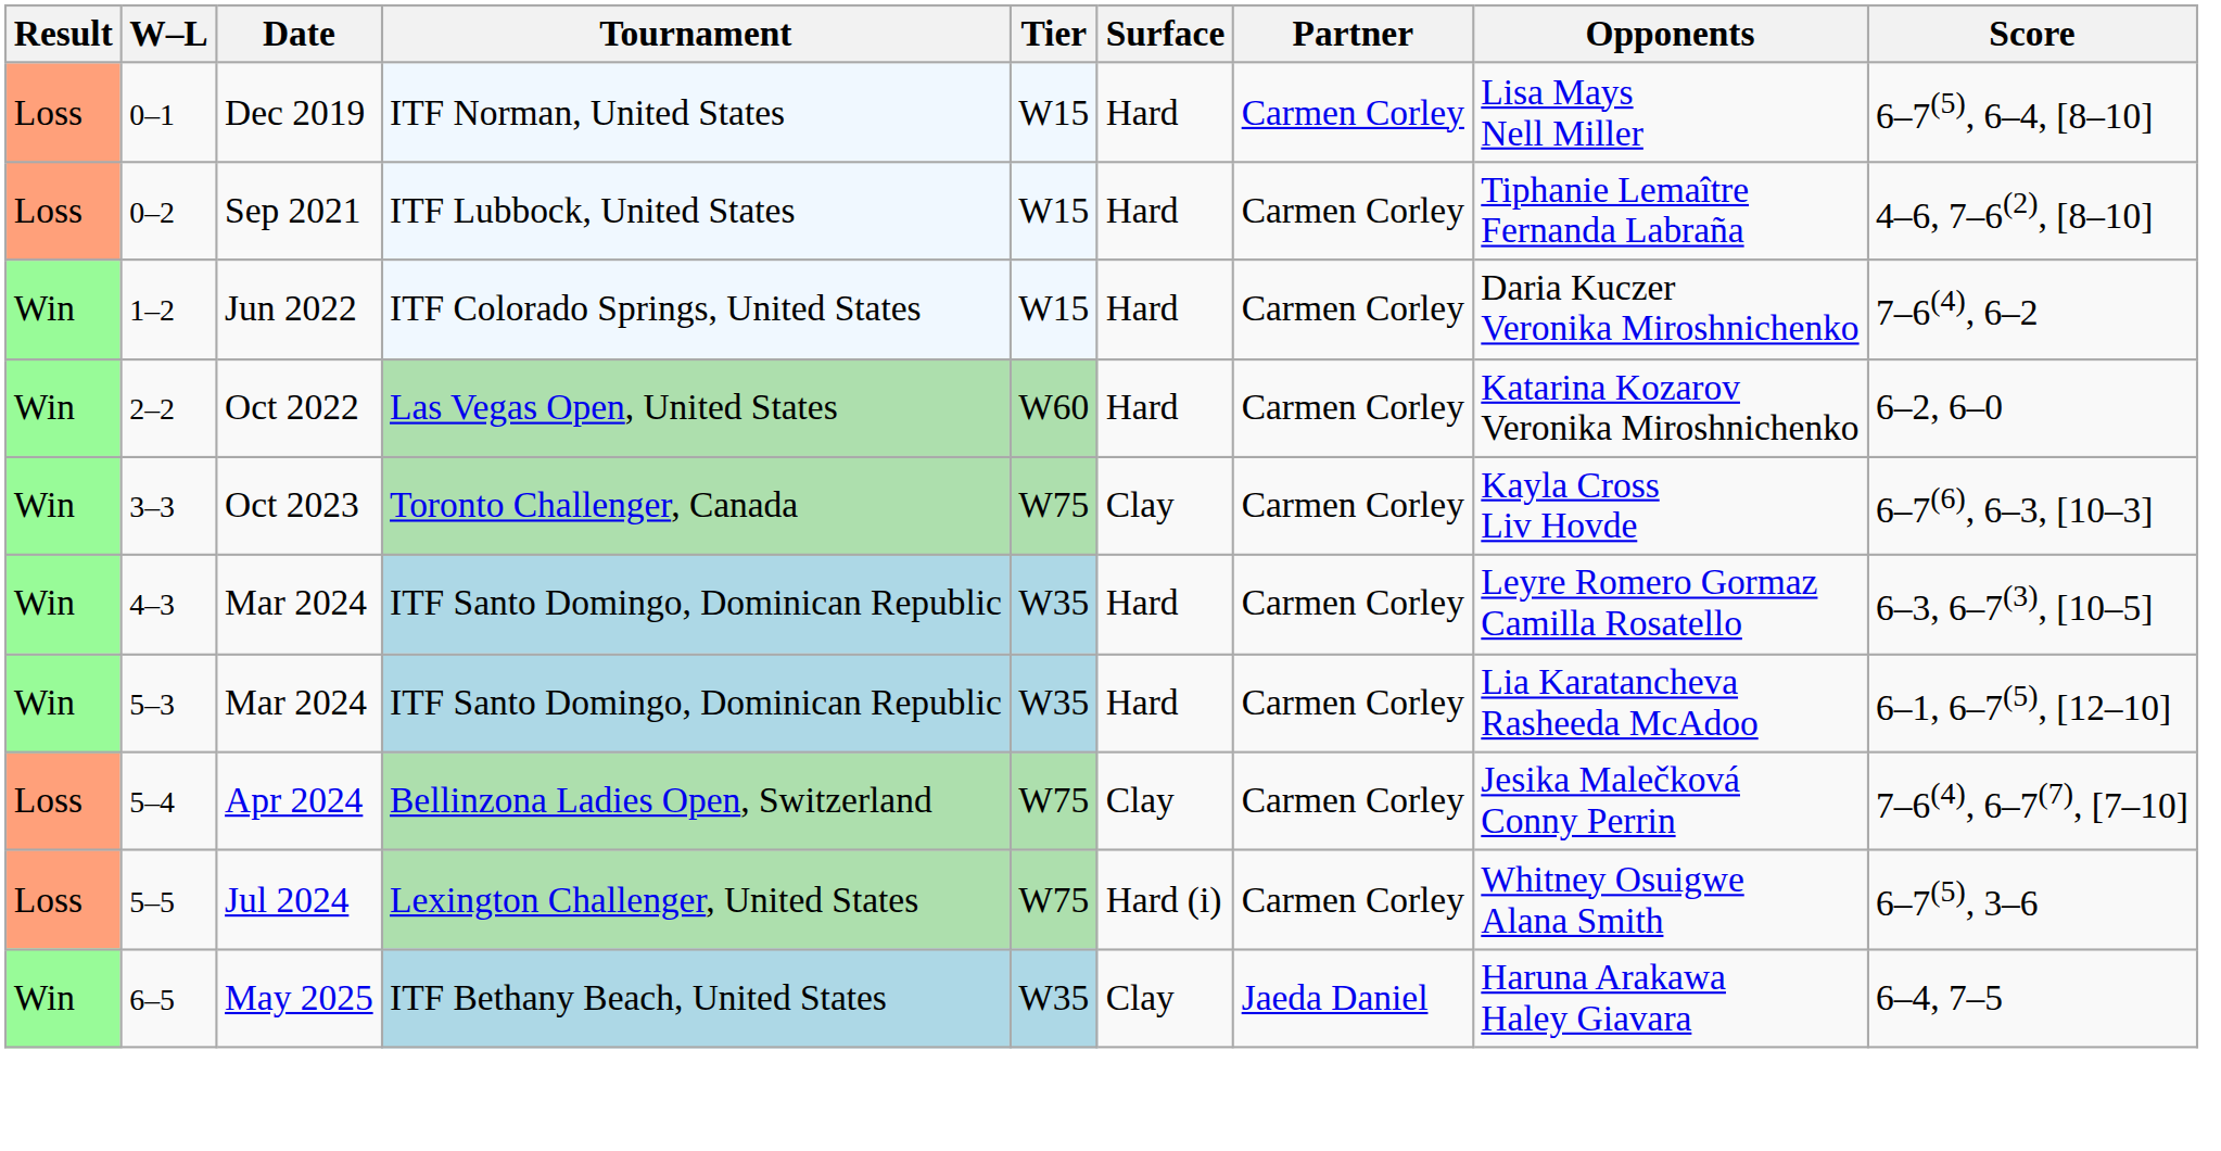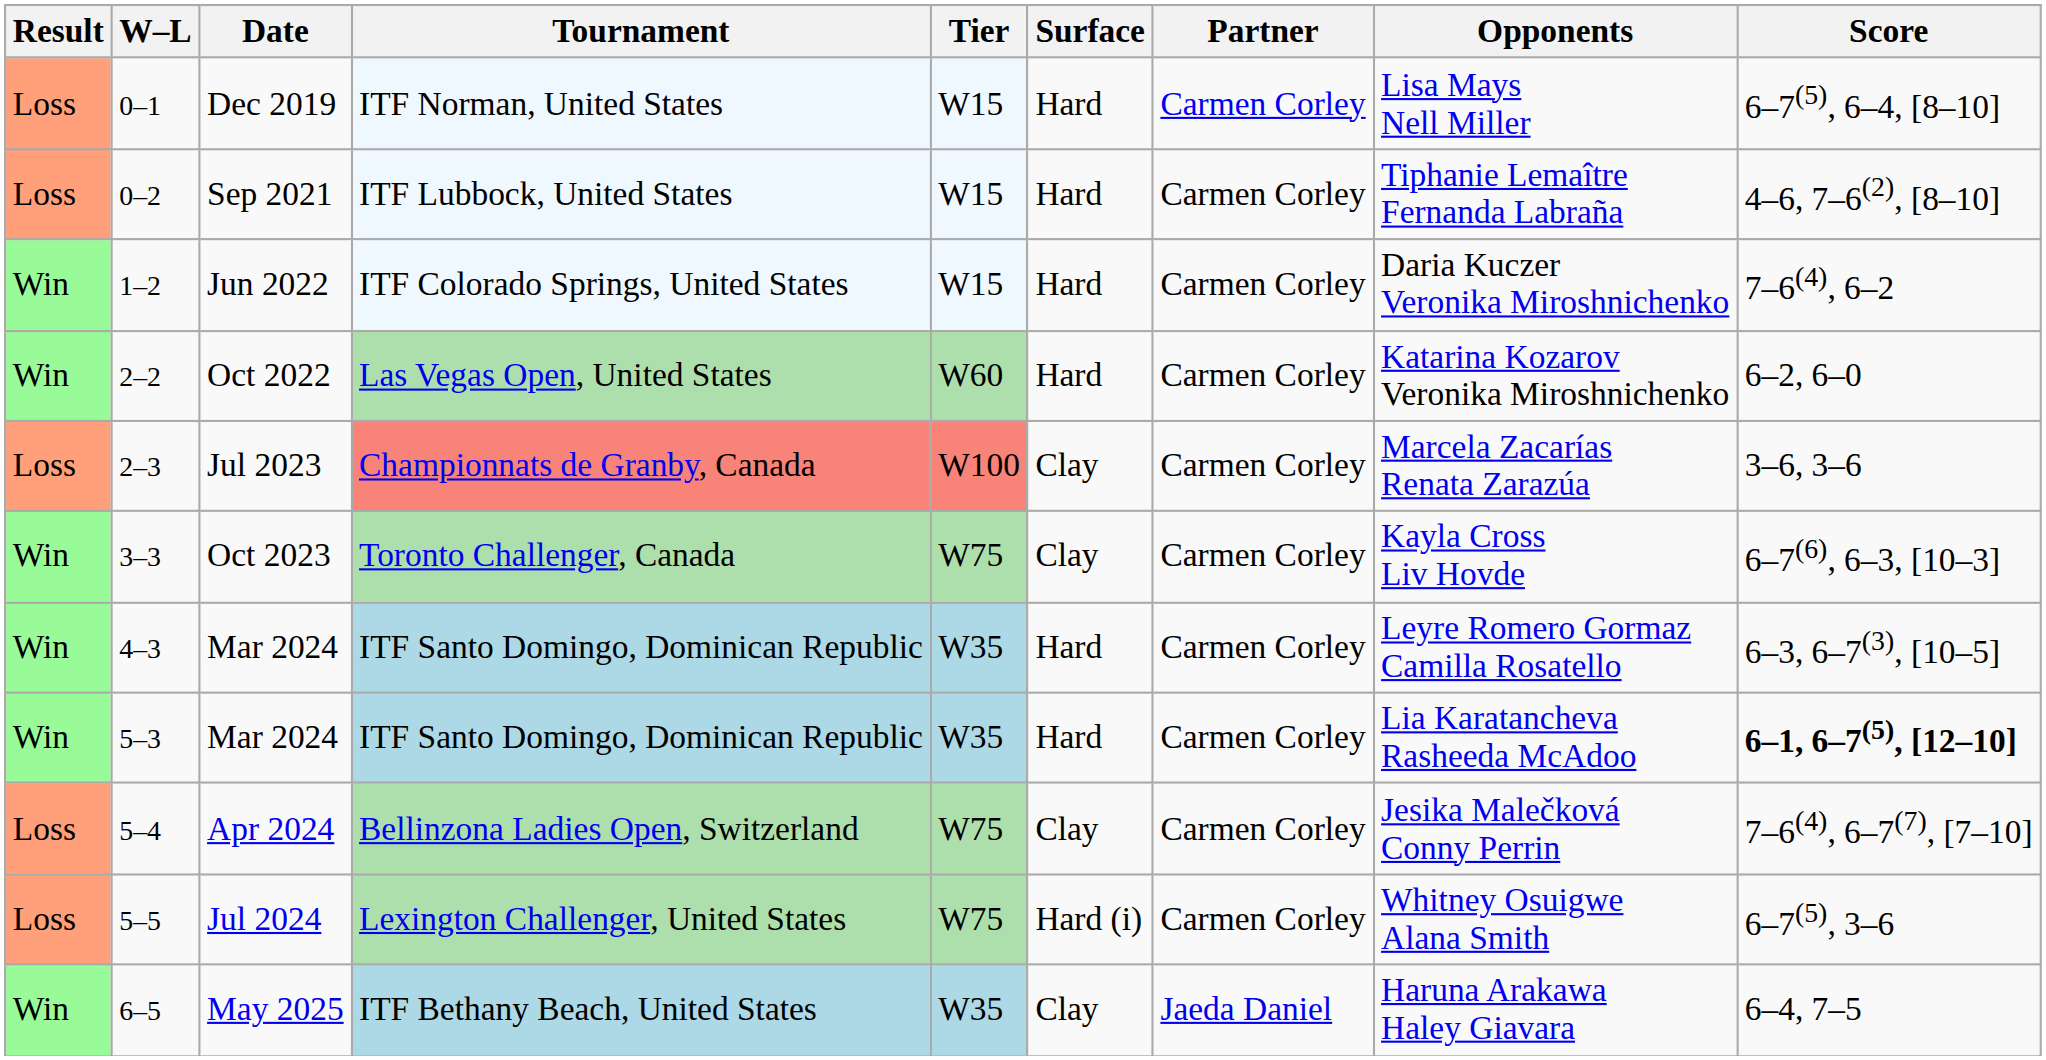+ row: Loss | 2–3 | Jul 2023 | Championnats de Granby, Canada | W100 | Clay | Carmen Corley | Marcela Zacarías Renata Zarazúa | 3–6, 3–6
5–3 / Mar 2024 | Score: normal -> bold
